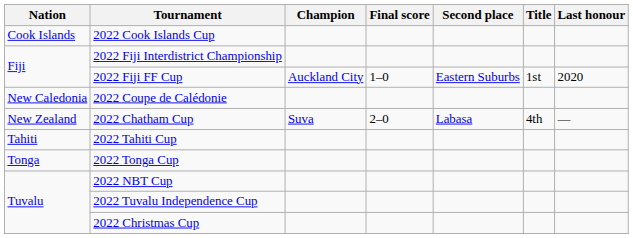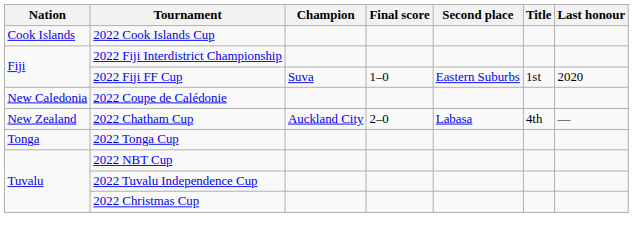2022 Fiji FF Cup | Champion: Auckland City -> Suva
2022 Chatham Cup | Champion: Suva -> Auckland City
- row: Tahiti | 2022 Tahiti Cup
